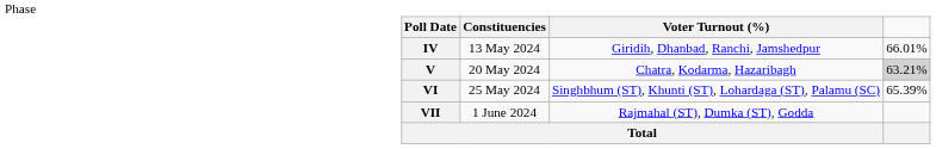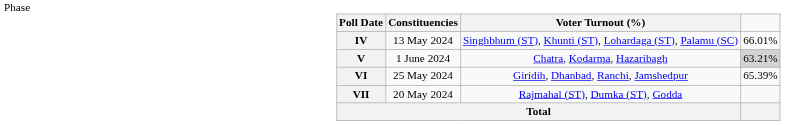IV | Constituencies: Giridih, Dhanbad, Ranchi, Jamshedpur -> Singhbhum (ST), Khunti (ST), Lohardaga (ST), Palamu (SC)
V | Poll Date: 20 May 2024 -> 1 June 2024
VI | Constituencies: Singhbhum (ST), Khunti (ST), Lohardaga (ST), Palamu (SC) -> Giridih, Dhanbad, Ranchi, Jamshedpur
VII | Poll Date: 1 June 2024 -> 20 May 2024
